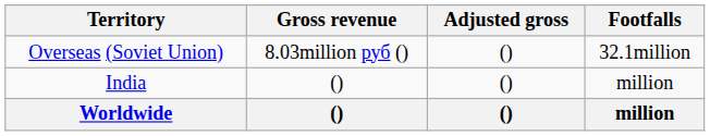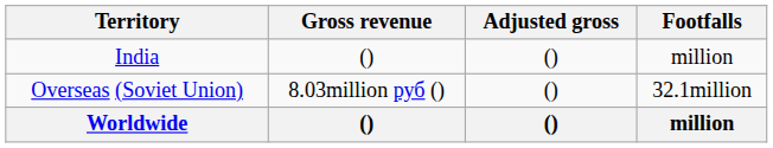rows swapped: India <-> Overseas (Soviet Union)
